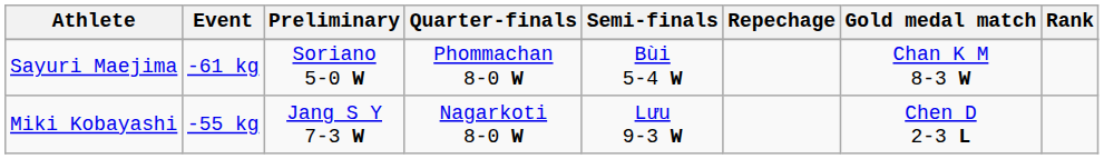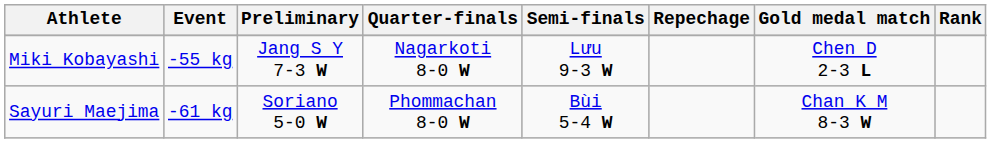rows swapped: Miki Kobayashi <-> Sayuri Maejima
